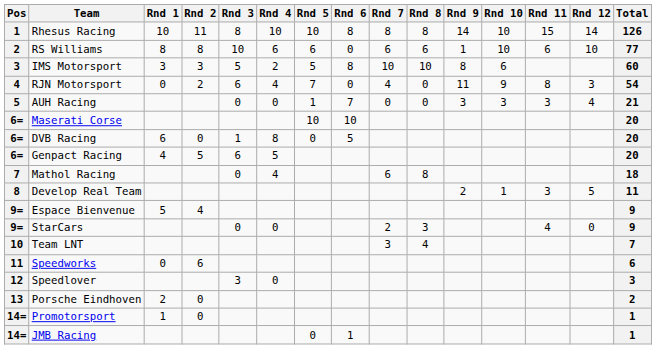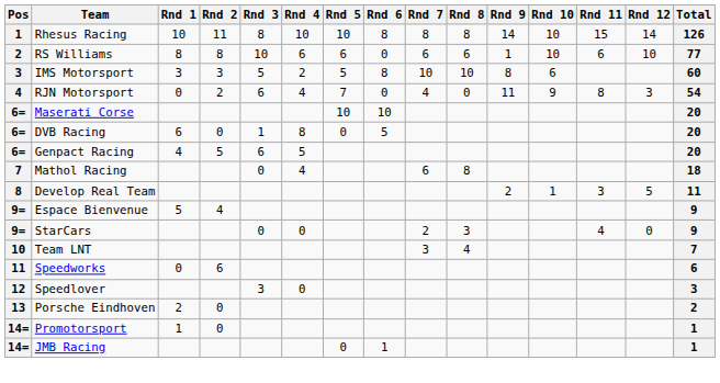- row: 5 | AUH Racing | 0 | 0 | 1 | 7 | 0 | 0 | 3 | 3 | 3 | 4 | 21
